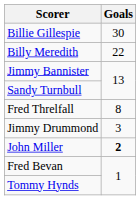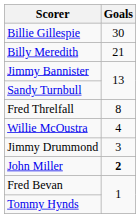Billy Meredith | Goals: 22 -> 21
+ row: Willie McOustra | 4
